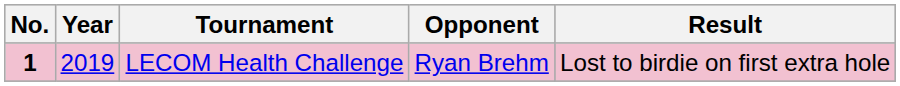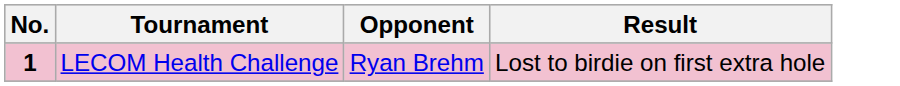- column: Year | 2019
